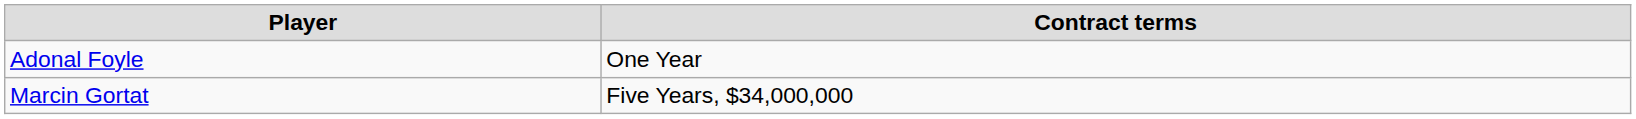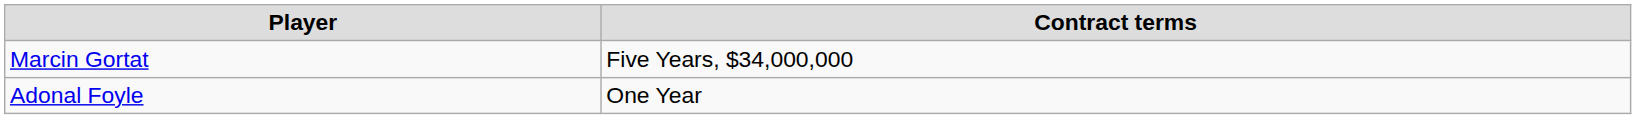rows swapped: Marcin Gortat <-> Adonal Foyle
